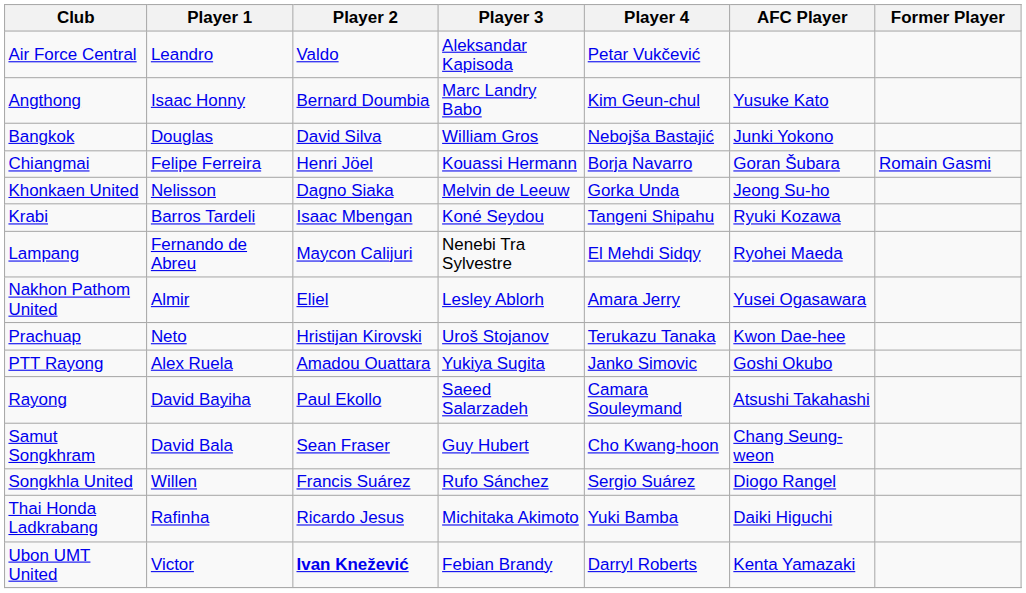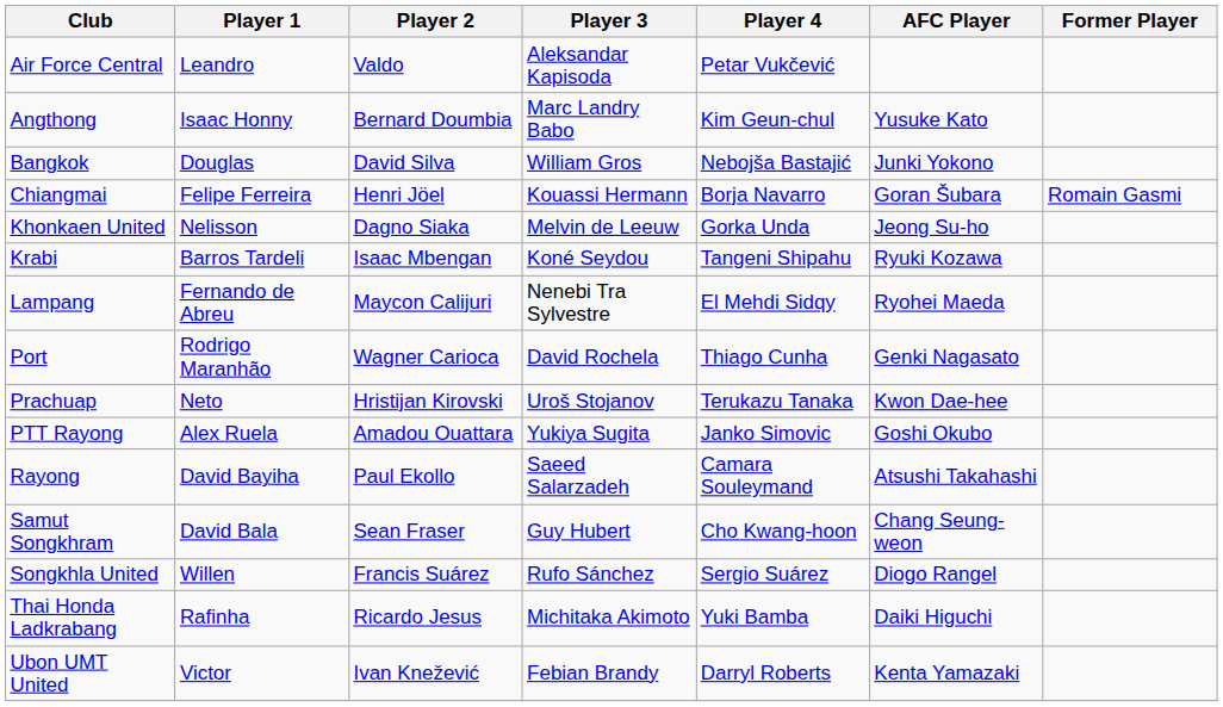- row: Nakhon Pathom United | Almir | Eliel | Lesley Ablorh | Amara Jerry | Yusei Ogasawara
+ row: Port | Rodrigo Maranhão | Wagner Carioca | David Rochela | Thiago Cunha | Genki Nagasato
Ubon UMT United | Player 2: bold -> normal
